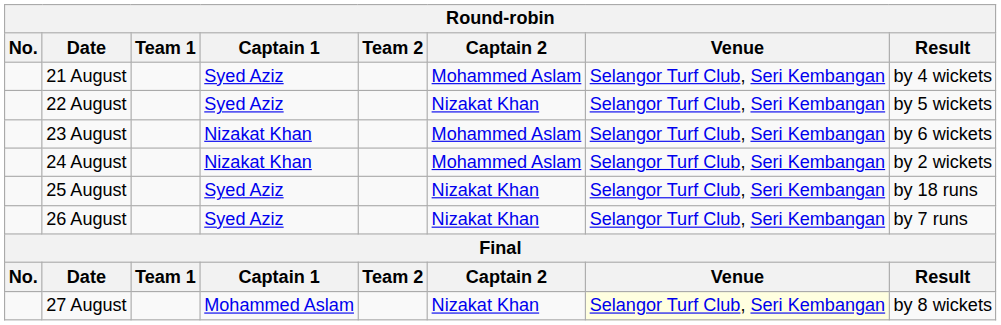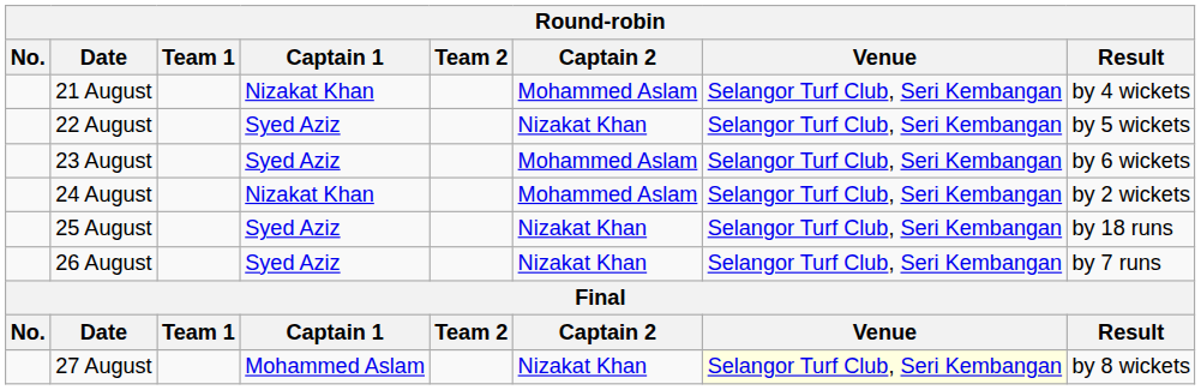21 August | Captain 1: Syed Aziz -> Nizakat Khan
23 August | Captain 1: Nizakat Khan -> Syed Aziz
